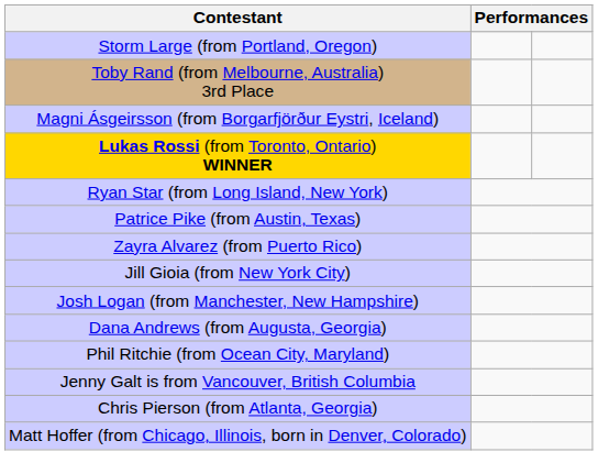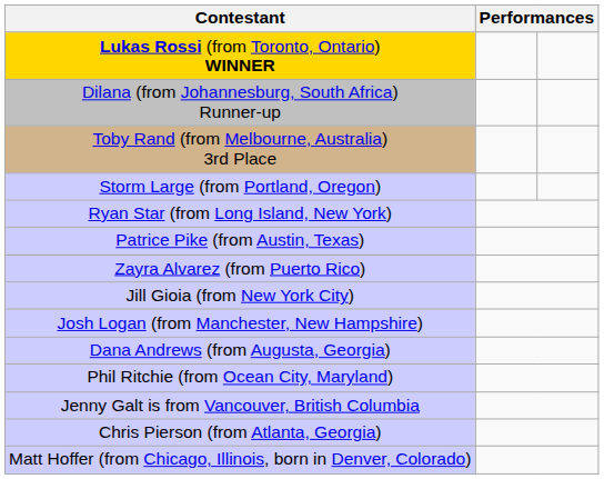rows swapped: Lukas Rossi (from Toronto, Ontario) WINNER <-> Storm Large (from Portland, Oregon)
+ row: Dilana (from Johannesburg, South Africa) Runner-up
- row: Magni Ásgeirsson (from Borgarfjörður Eystri, Iceland)
